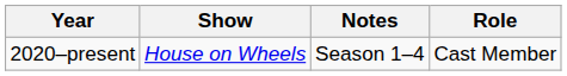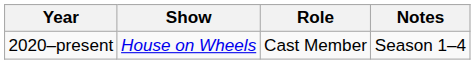columns swapped: Role <-> Notes
